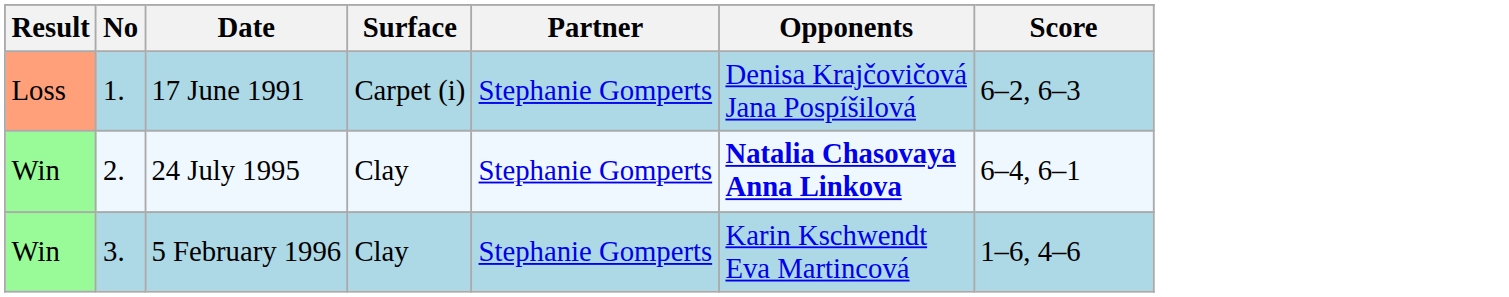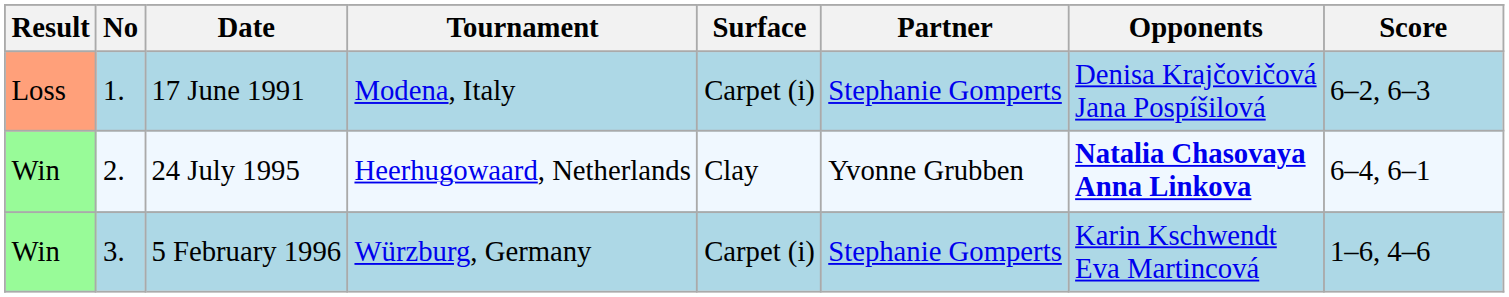+ column: Tournament | Modena, Italy | Heerhugowaard, Netherlands | Würzburg, Germany
24 July 1995 | Partner: Stephanie Gomperts -> Yvonne Grubben
5 February 1996 | Surface: Clay -> Carpet (i)
